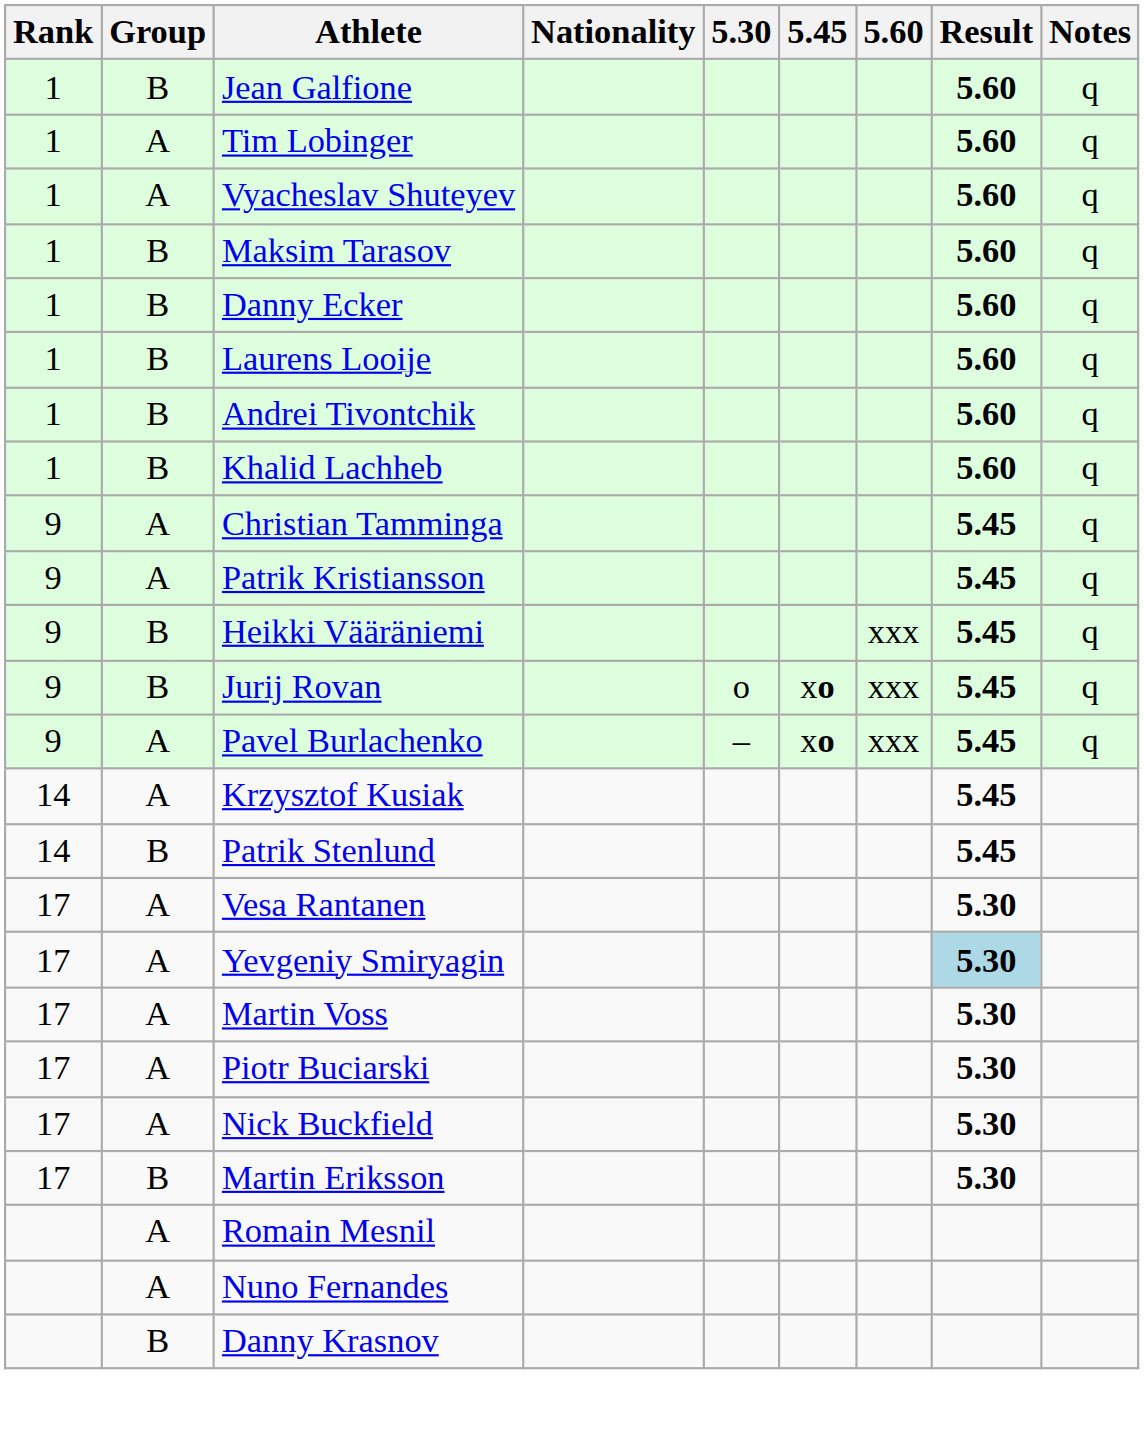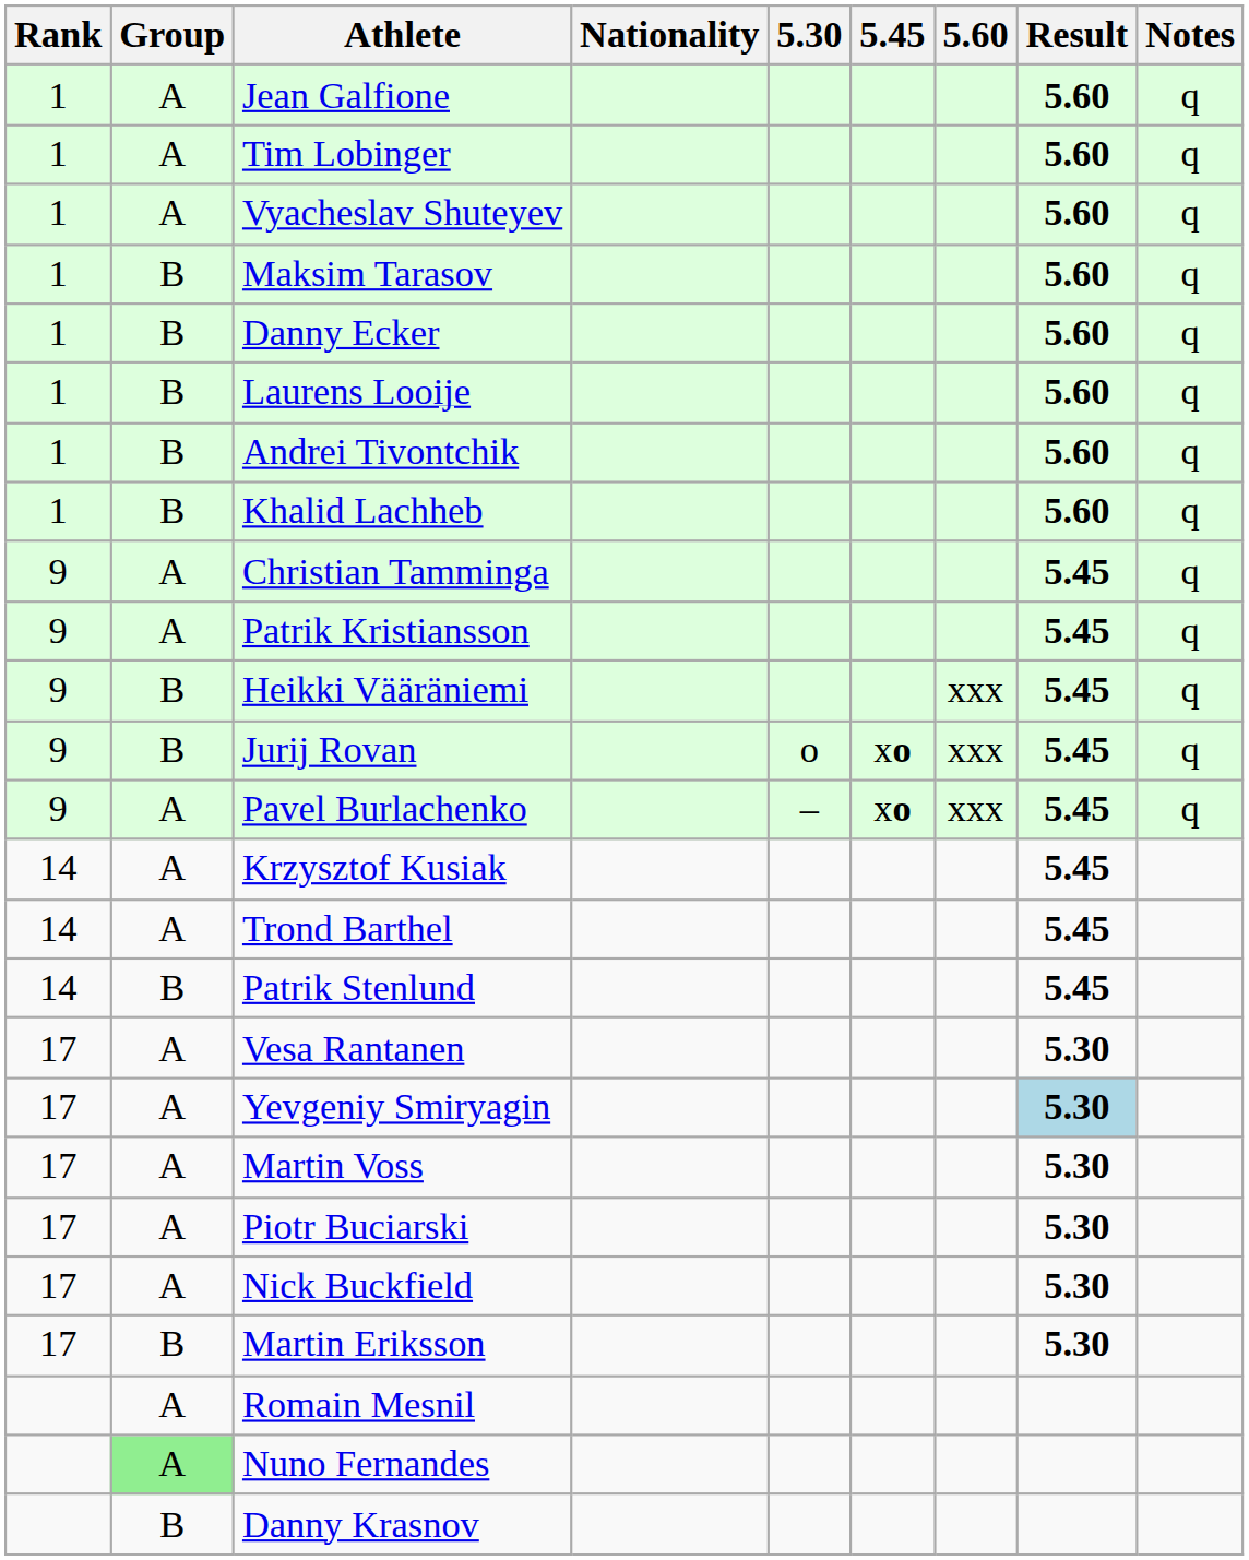Jean Galfione | Group: B -> A
+ row: 14 | A | Trond Barthel | 5.45
Nuno Fernandes | Group: no background -> lightgreen background
